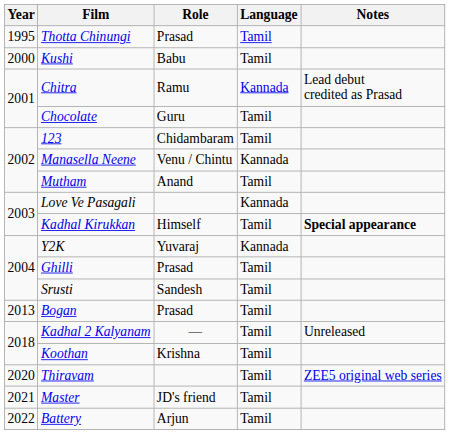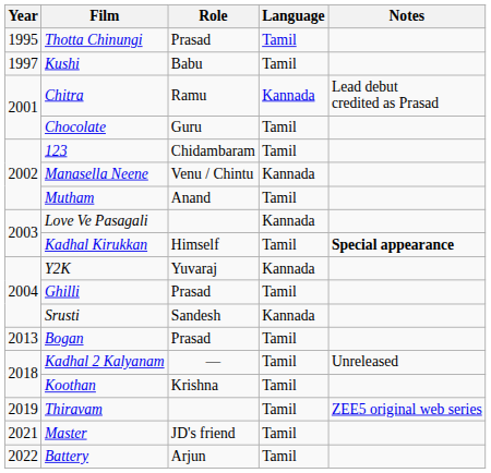Kushi | Year: 2000 -> 1997
Srusti | Language: Tamil -> Kannada
Thiravam | Year: 2020 -> 2019
